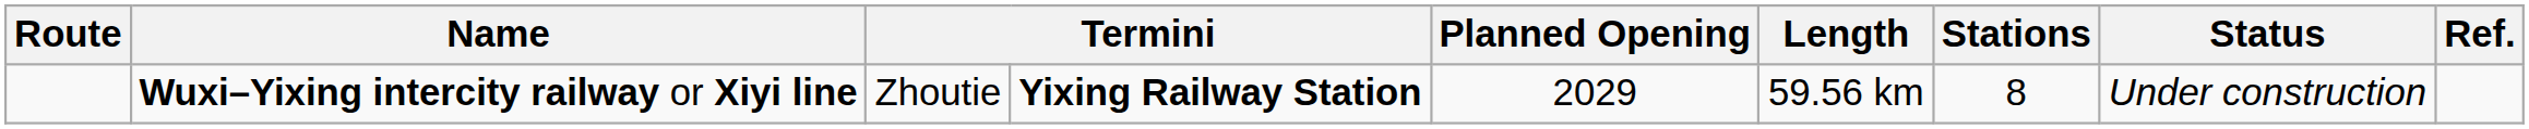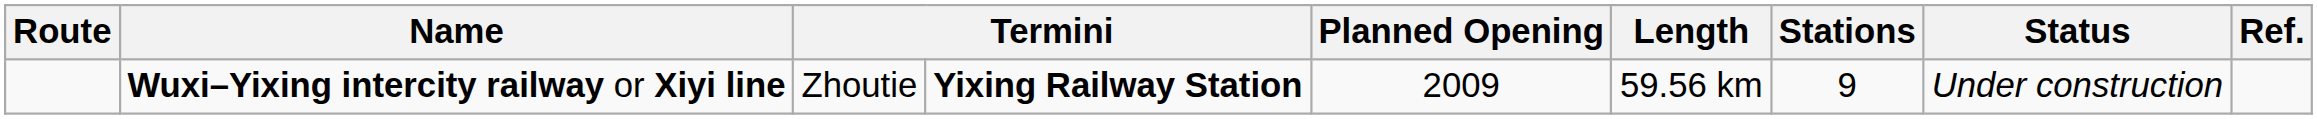Wuxi–Yixing intercity railway or Xiyi line | Planned Opening: 2029 -> 2009
Wuxi–Yixing intercity railway or Xiyi line | Stations: 8 -> 9
